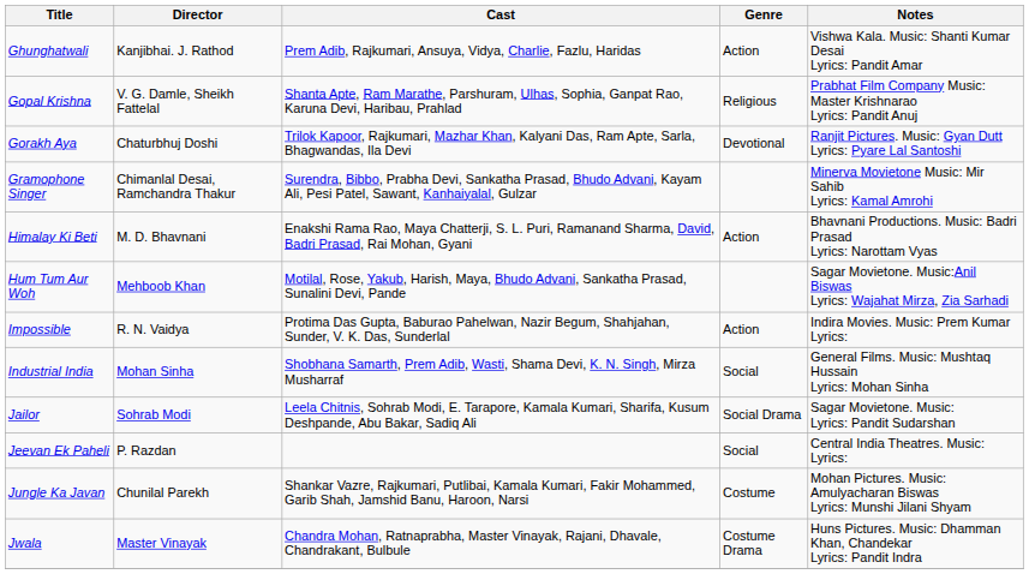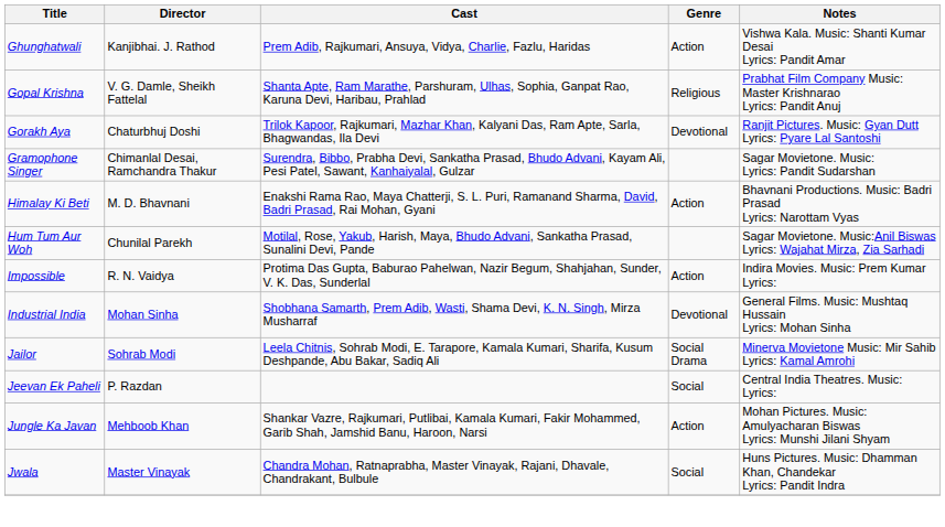Gramophone Singer | Notes: Minerva Movietone Music: Mir Sahib Lyrics: Kamal Amrohi -> Sagar Movietone. Music: Lyrics: Pandit Sudarshan
Hum Tum Aur Woh | Director: Mehboob Khan -> Chunilal Parekh
Industrial India | Genre: Social -> Devotional
Jailor | Notes: Sagar Movietone. Music: Lyrics: Pandit Sudarshan -> Minerva Movietone Music: Mir Sahib Lyrics: Kamal Amrohi
Jungle Ka Javan | Director: Chunilal Parekh -> Mehboob Khan
Jungle Ka Javan | Genre: Costume -> Action
Jwala | Genre: Costume Drama -> Social
